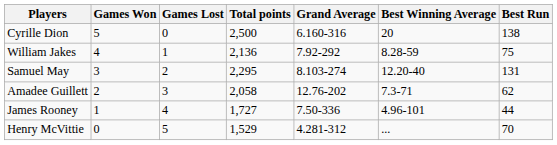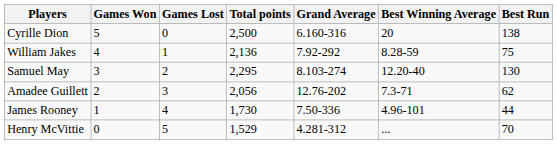Samuel May | Best Run: 131 -> 130
Amadee Guillett | Total points: 2,058 -> 2,056
James Rooney | Total points: 1,727 -> 1,730
